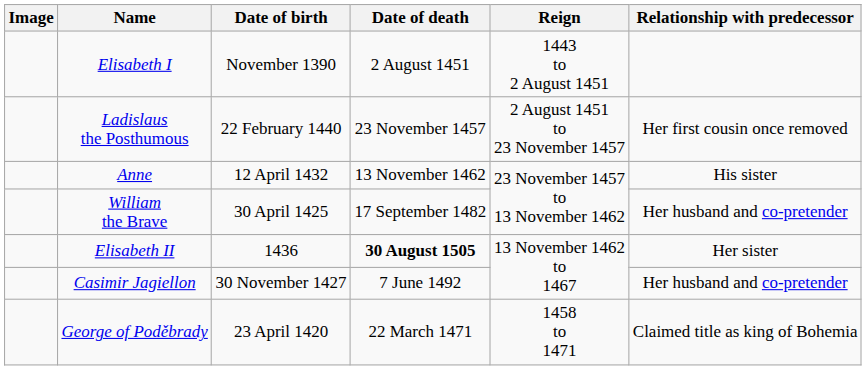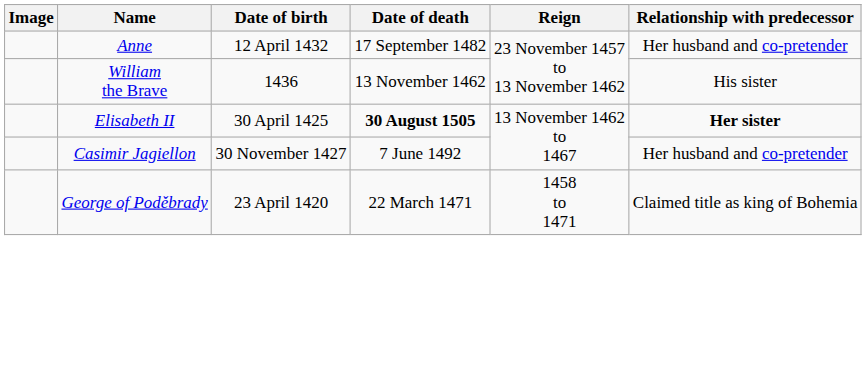- row: Elisabeth I | November 1390 | 2 August 1451 | 1443 to 2 August 1451
- row: Ladislaus the Posthumous | 22 February 1440 | 23 November 1457 | 2 August 1451 to 23 November 1457 | Her first cousin once removed
Anne | Date of death: 13 November 1462 -> 17 September 1482
Anne | Relationship with predecessor: His sister -> Her husband and co-pretender
William the Brave | Date of birth: 30 April 1425 -> 1436
William the Brave | Date of death: 17 September 1482 -> 13 November 1462
William the Brave | Relationship with predecessor: Her husband and co-pretender -> His sister
Elisabeth II | Date of birth: 1436 -> 30 April 1425
Elisabeth II | Relationship with predecessor: normal -> bold
